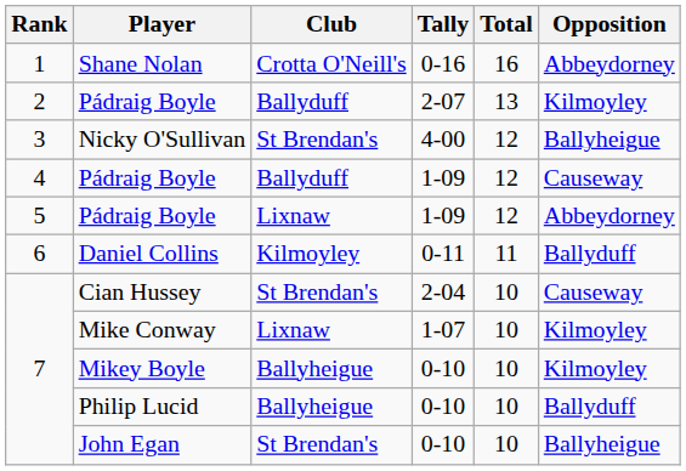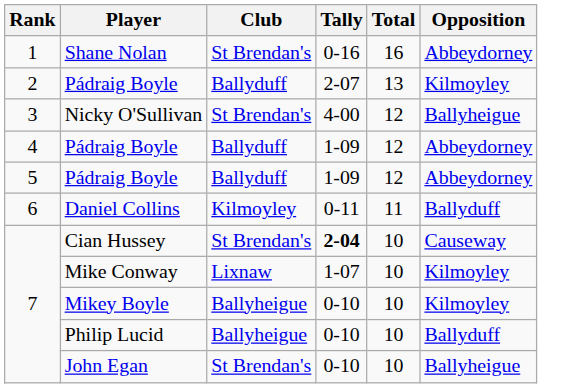Shane Nolan | Club: Crotta O'Neill's -> St Brendan's
4 / Pádraig Boyle | Opposition: Causeway -> Abbeydorney
5 / Pádraig Boyle | Club: Lixnaw -> Ballyduff
Cian Hussey | Tally: normal -> bold
